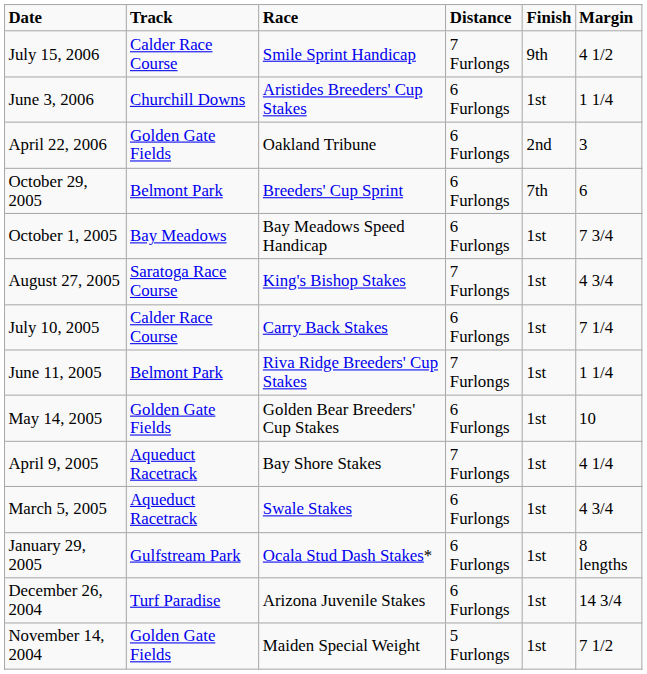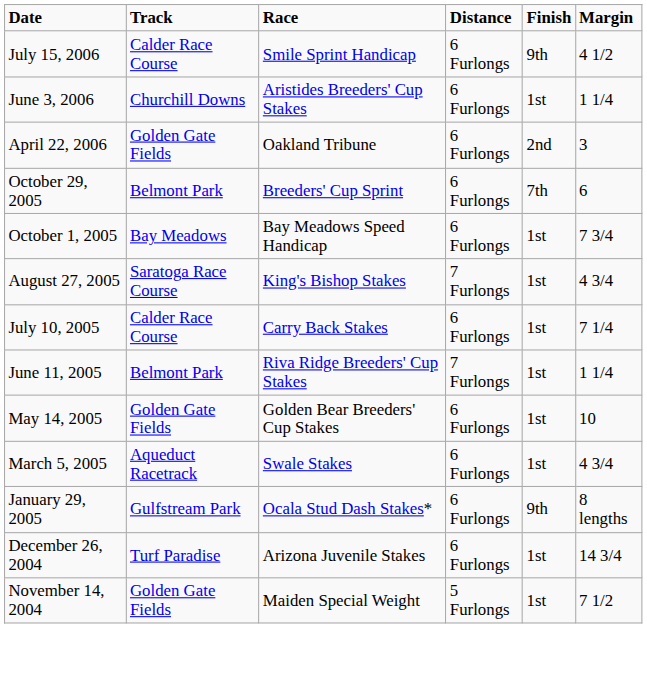July 15, 2006 | Distance: 7 Furlongs -> 6 Furlongs
- row: April 9, 2005 | Aqueduct Racetrack | Bay Shore Stakes | 7 Furlongs | 1st | 4 1/4
January 29, 2005 | Finish: 1st -> 9th
